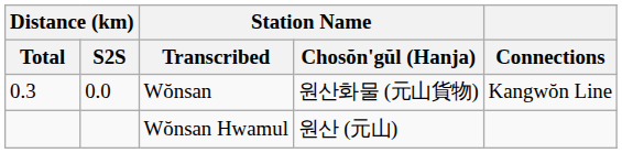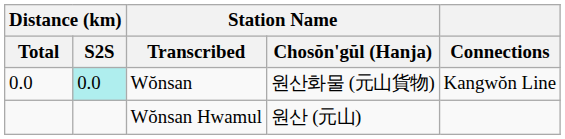Wŏnsan | Distance (km) / Total: 0.3 -> 0.0
Wŏnsan | Distance (km) / S2S: no background -> paleturquoise background
